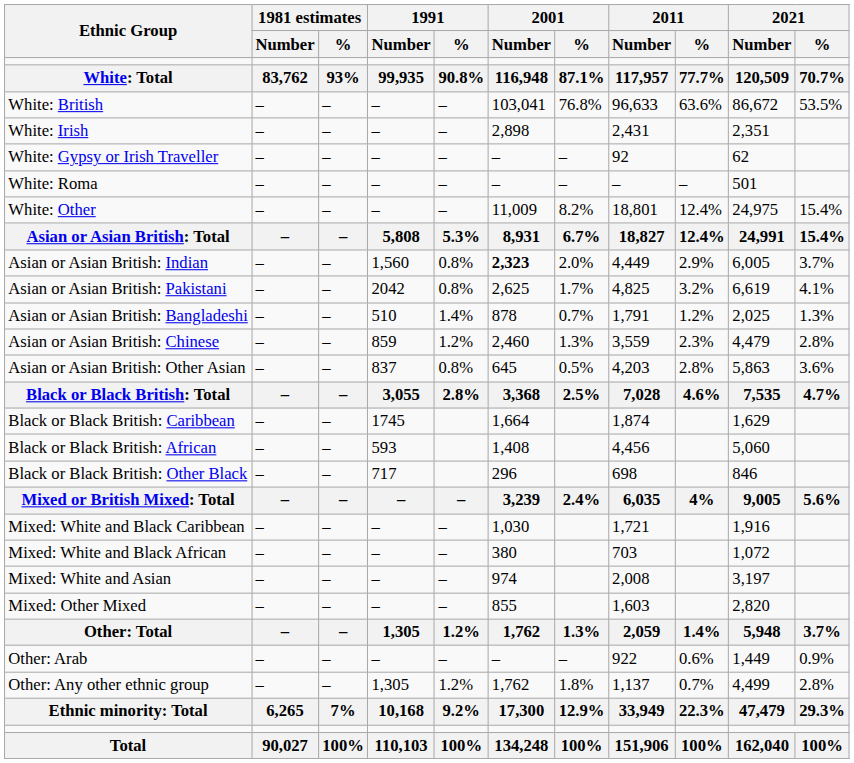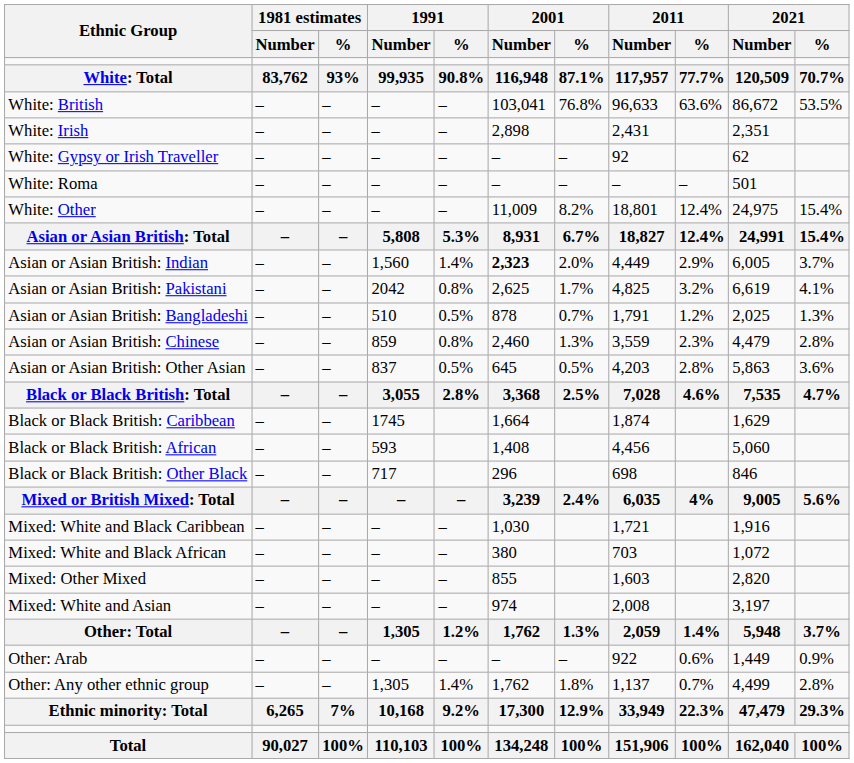Asian or Asian British: Indian | 1991 / %: 0.8% -> 1.4%
Asian or Asian British: Bangladeshi | 1991 / %: 1.4% -> 0.5%
Asian or Asian British: Chinese | 1991 / %: 1.2% -> 0.8%
Asian or Asian British: Other Asian | 1991 / %: 0.8% -> 0.5%
rows swapped: Mixed: White and Asian <-> Mixed: Other Mixed
Other: Any other ethnic group | 1991 / %: 1.2% -> 1.4%
